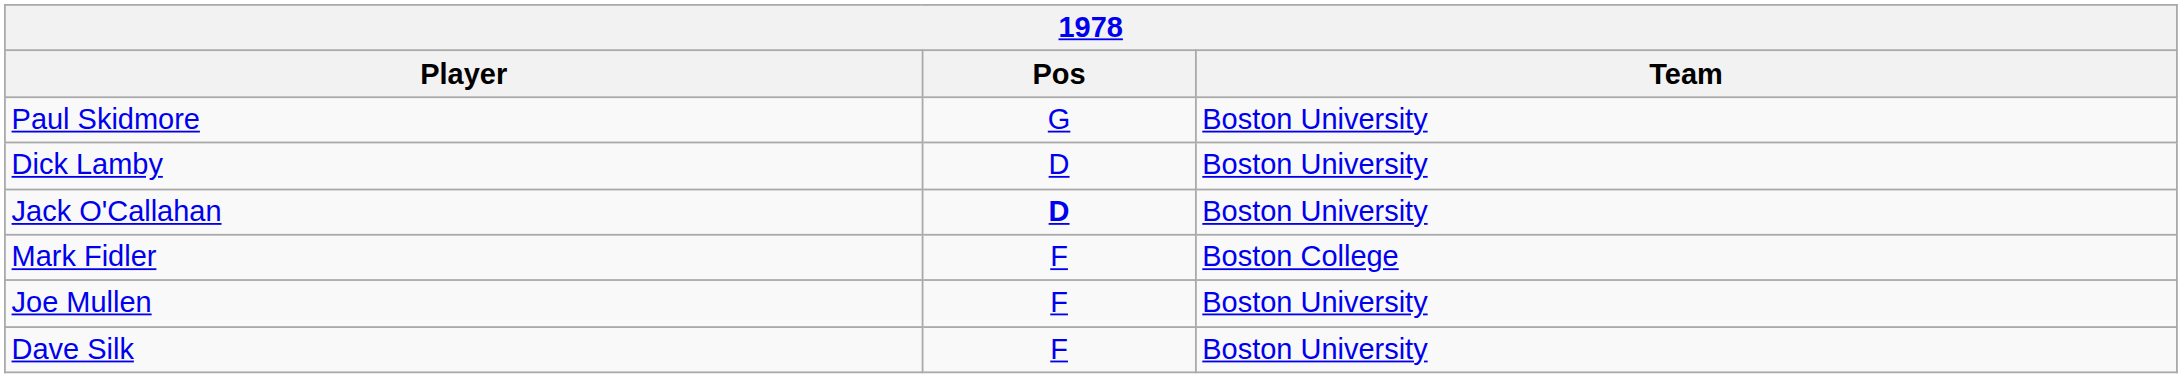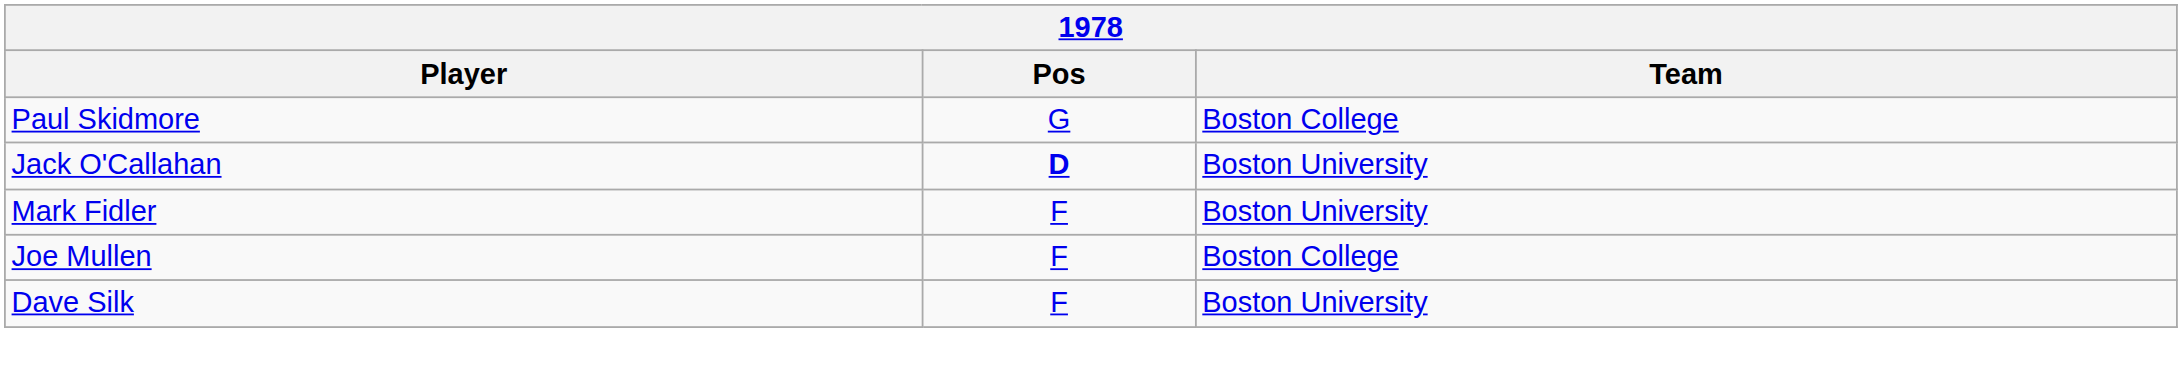Paul Skidmore | Team: Boston University -> Boston College
- row: Dick Lamby | D | Boston University
Mark Fidler | Team: Boston College -> Boston University
Joe Mullen | Team: Boston University -> Boston College
